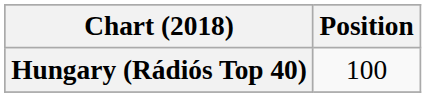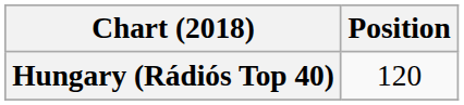Hungary (Rádiós Top 40) | Position: 100 -> 120
